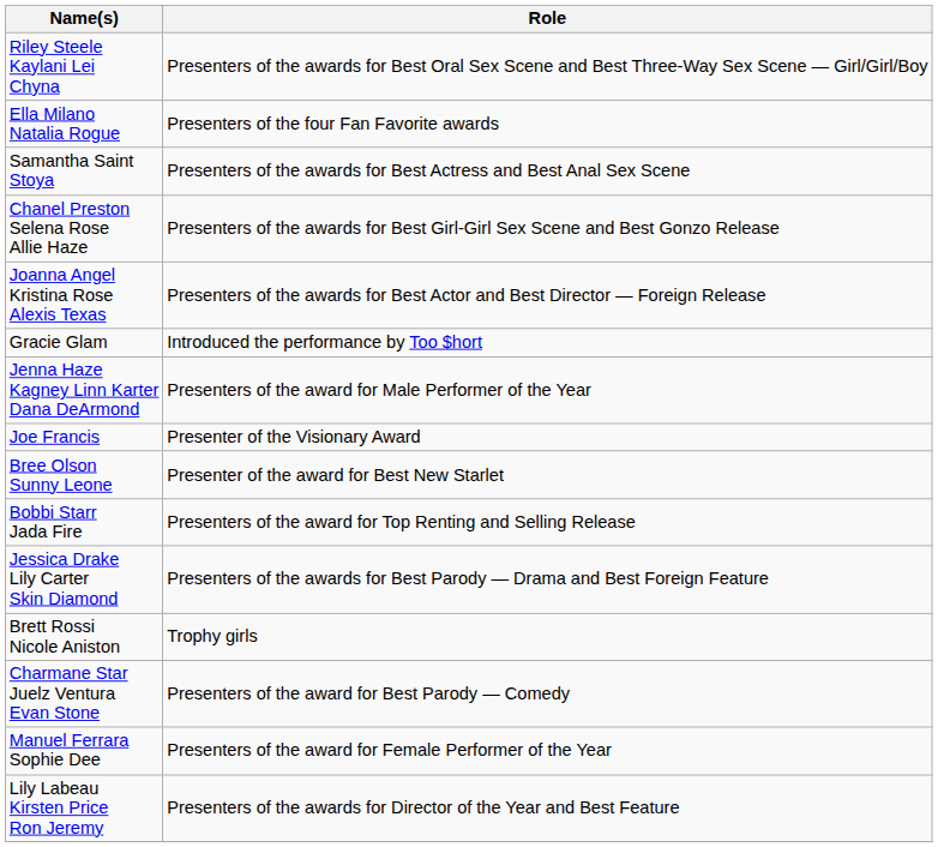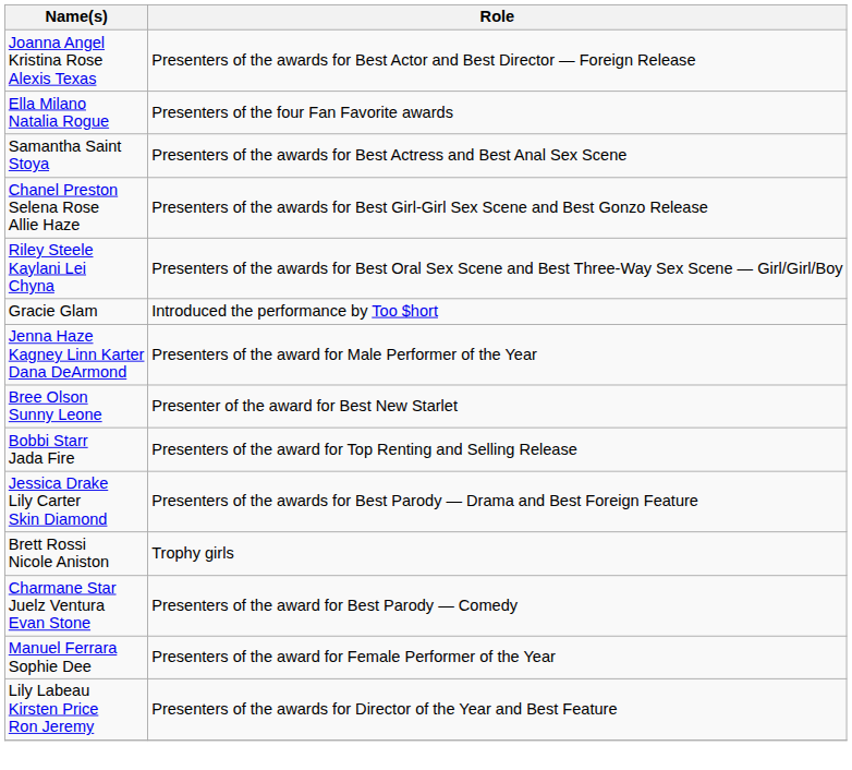rows swapped: Riley Steele Kaylani Lei Chyna <-> Joanna Angel Kristina Rose Alexis Texas
- row: Joe Francis | Presenter of the Visionary Award
